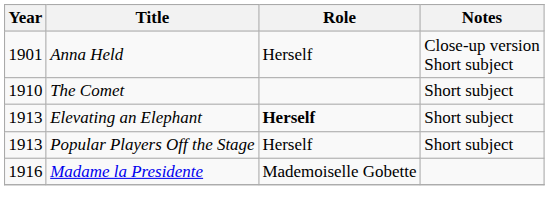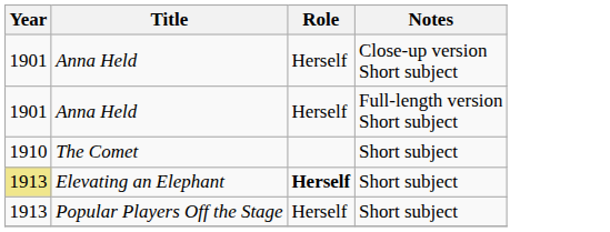+ row: 1901 | Anna Held | Herself | Full-length version Short subject
Elevating an Elephant | Year: no background -> khaki background
- row: 1916 | Madame la Presidente | Mademoiselle Gobette
